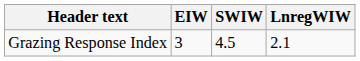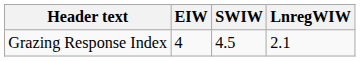Grazing Response Index | EIW: 3 -> 4
